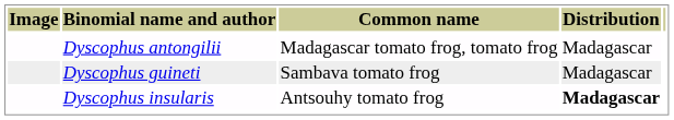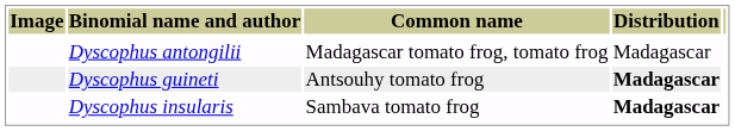Dyscophus guineti | Common name: Sambava tomato frog -> Antsouhy tomato frog
Dyscophus guineti | Distribution: normal -> bold
Dyscophus insularis | Common name: Antsouhy tomato frog -> Sambava tomato frog
